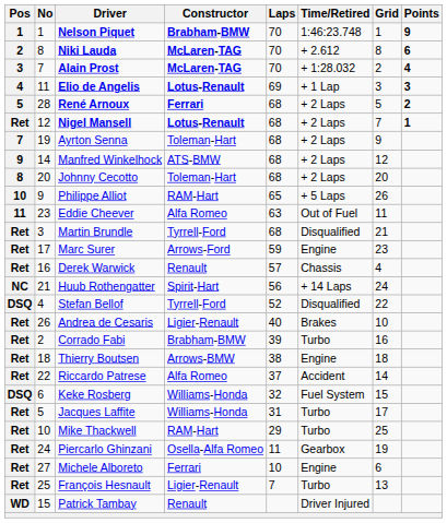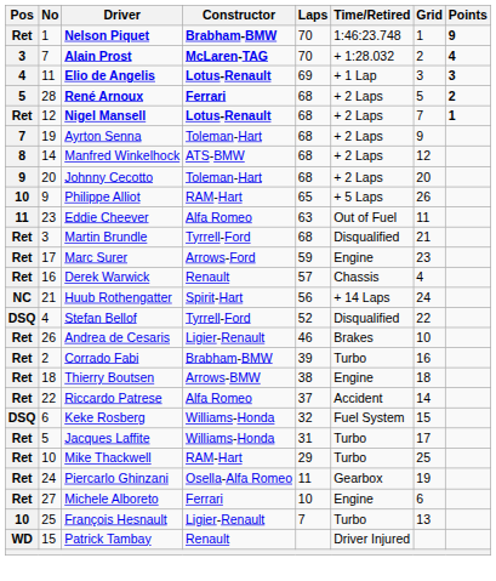Nelson Piquet | Pos: 1 -> Ret
- row: 2 | 8 | Niki Lauda | McLaren-TAG | 70 | + 2.612 | 8 | 6
Manfred Winkelhock | Pos: 9 -> 8
Johnny Cecotto | Pos: 8 -> 9
Andrea de Cesaris | Laps: 40 -> 46
François Hesnault | Pos: Ret -> 10
